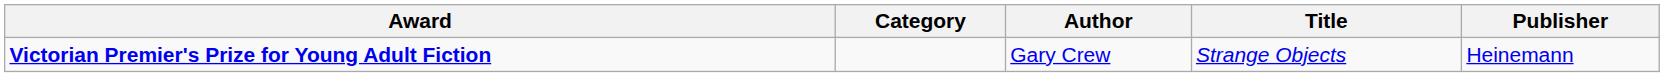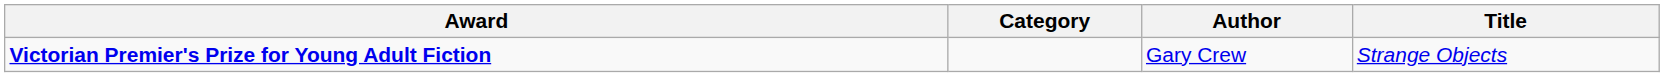- column: Publisher | Heinemann
